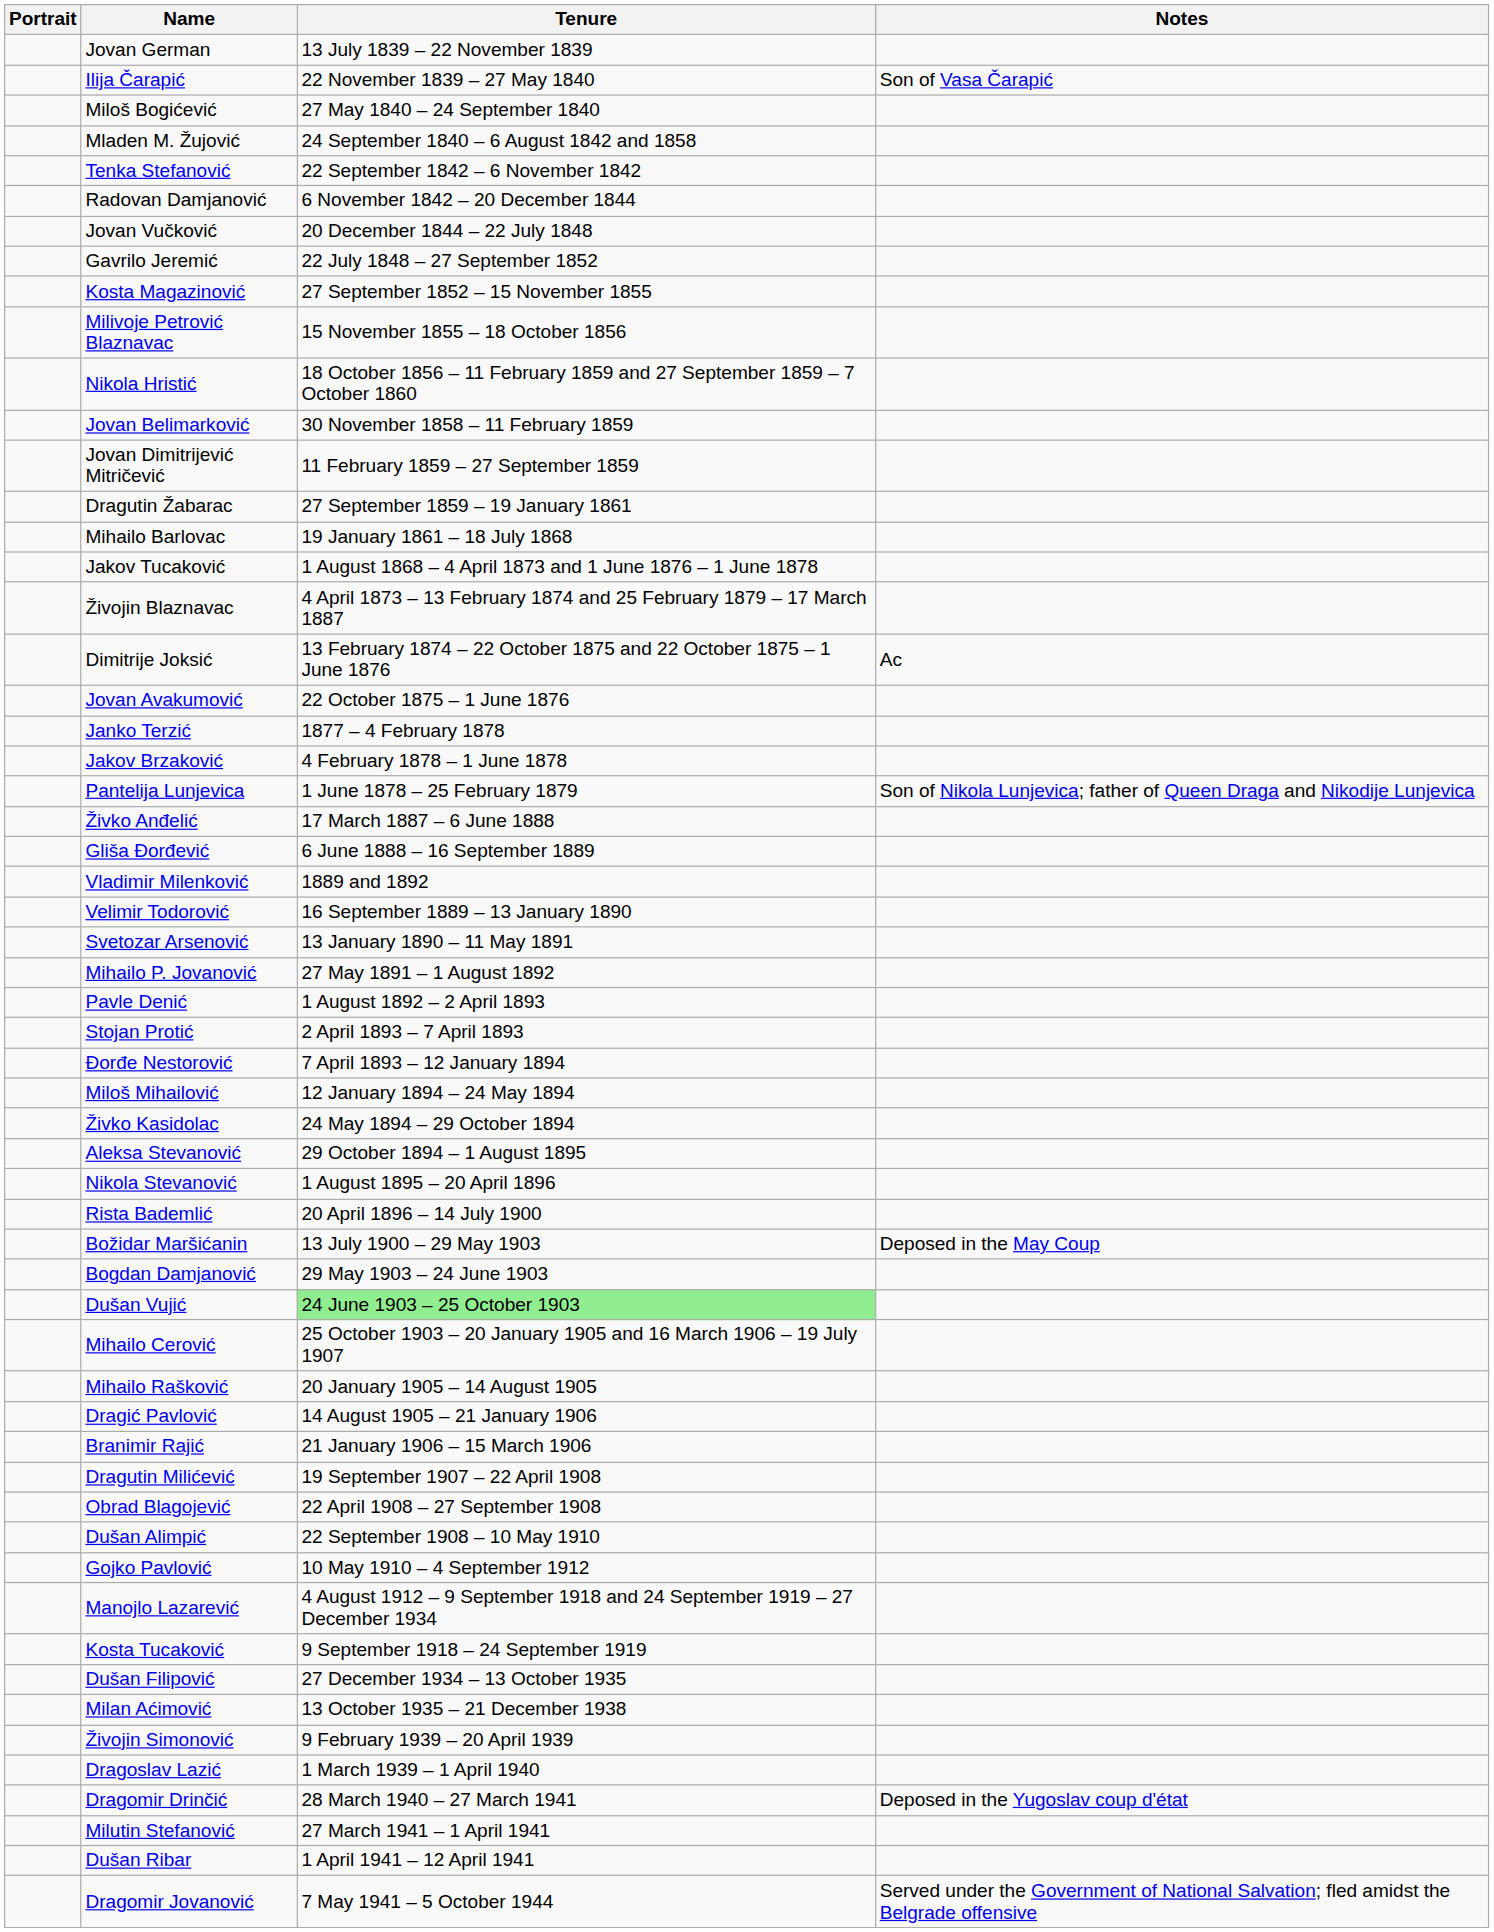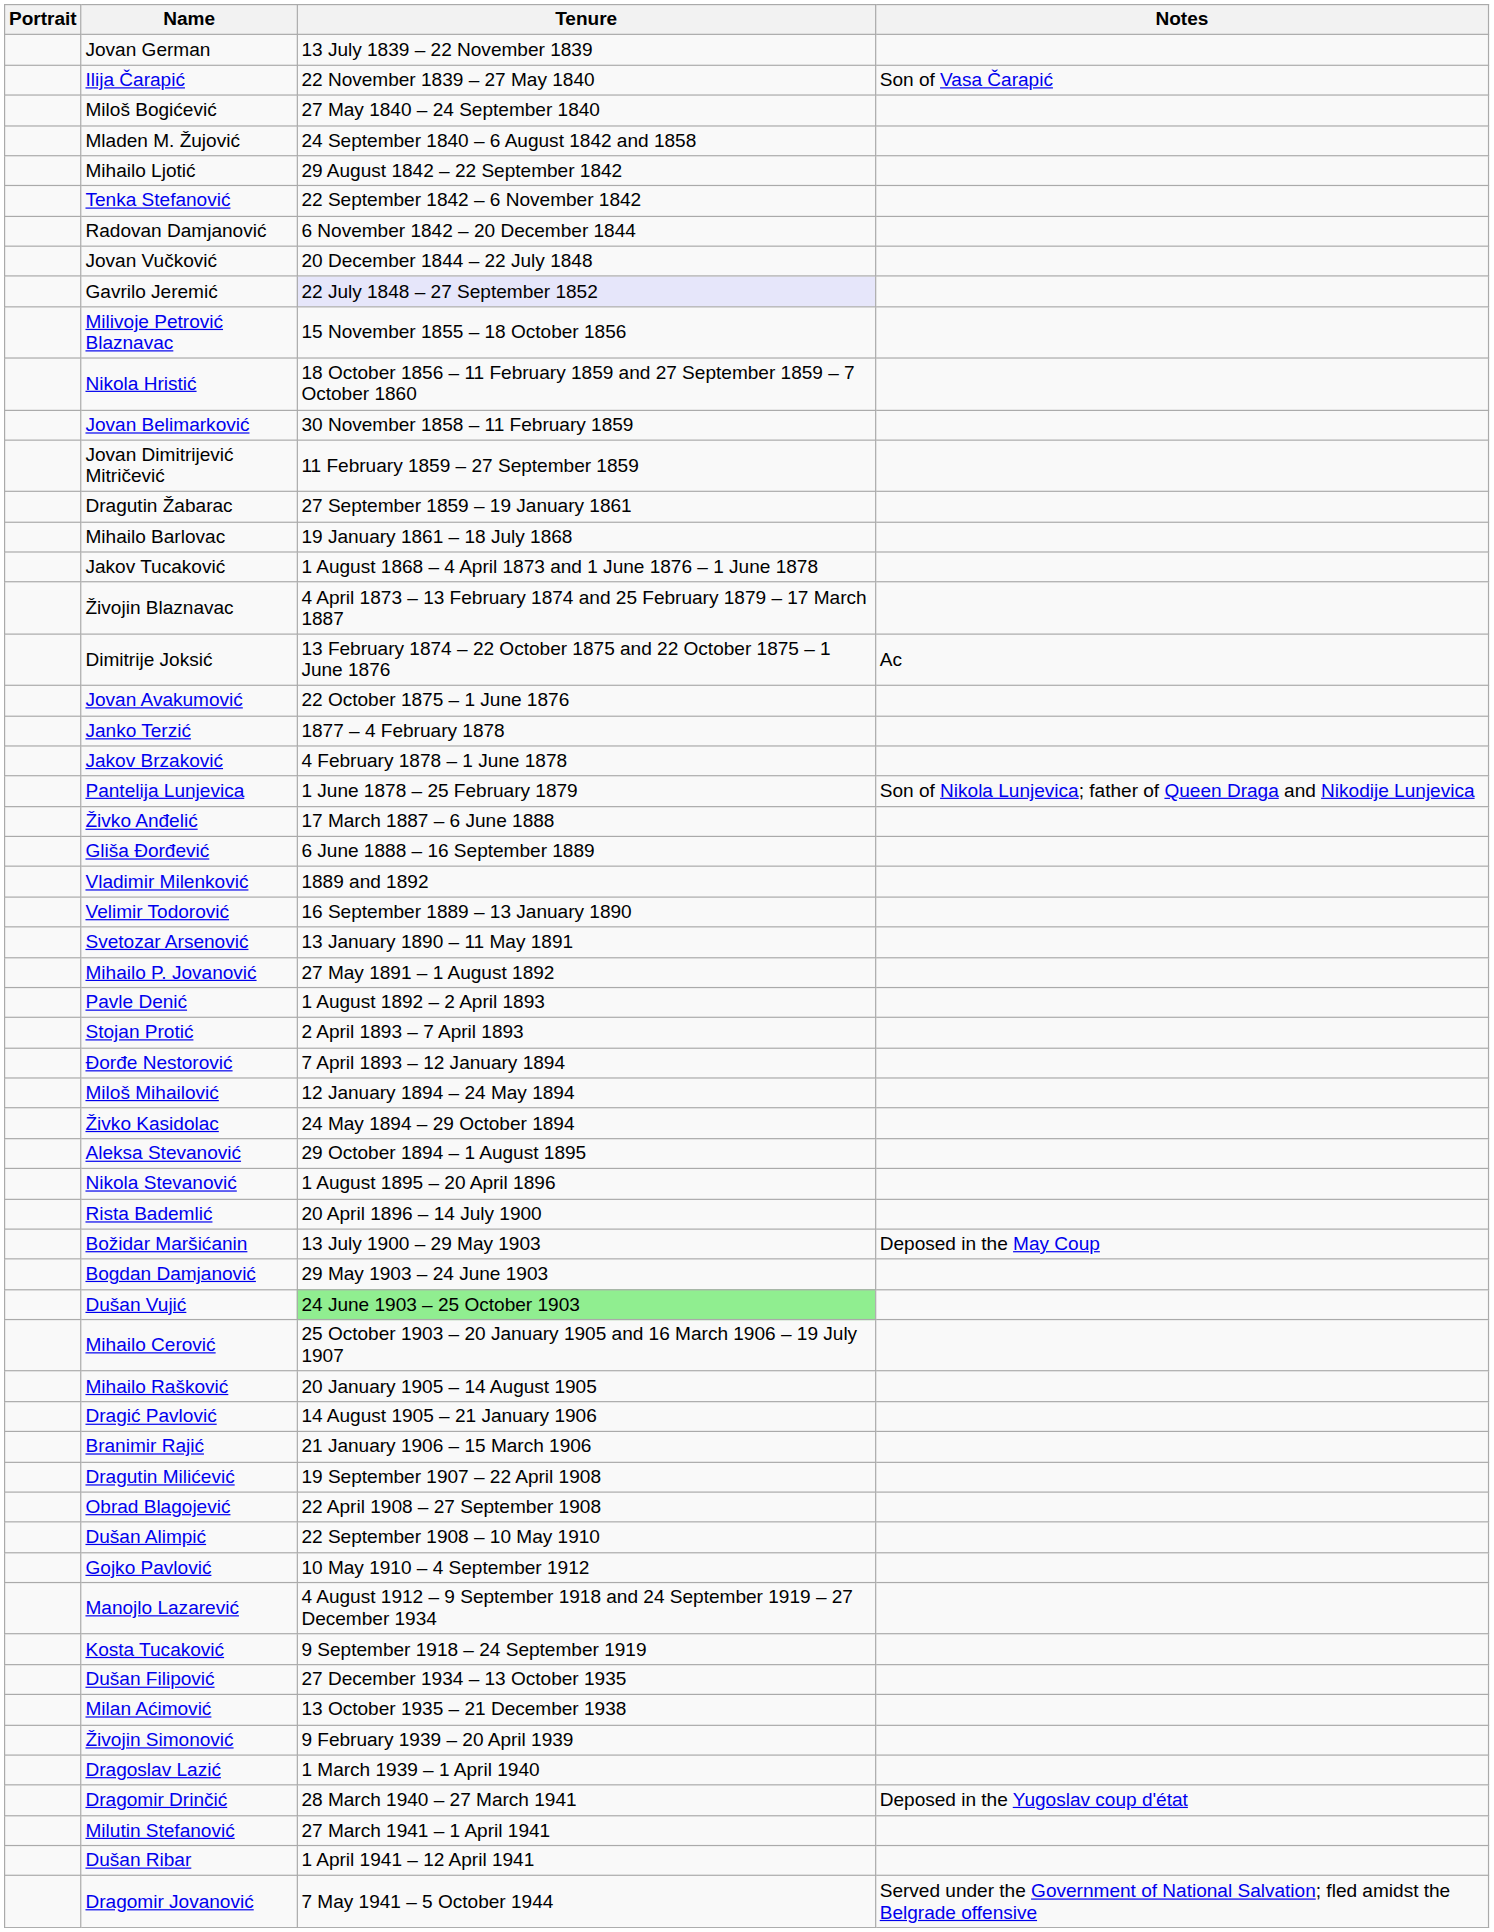+ row: Mihailo Ljotić | 29 August 1842 – 22 September 1842
Gavrilo Jeremić | Tenure: no background -> lavender background
- row: Kosta Magazinović | 27 September 1852 – 15 November 1855
